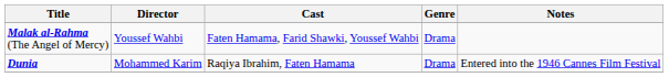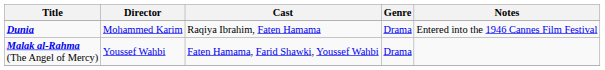rows swapped: Dunia <-> Malak al-Rahma (The Angel of Mercy)
